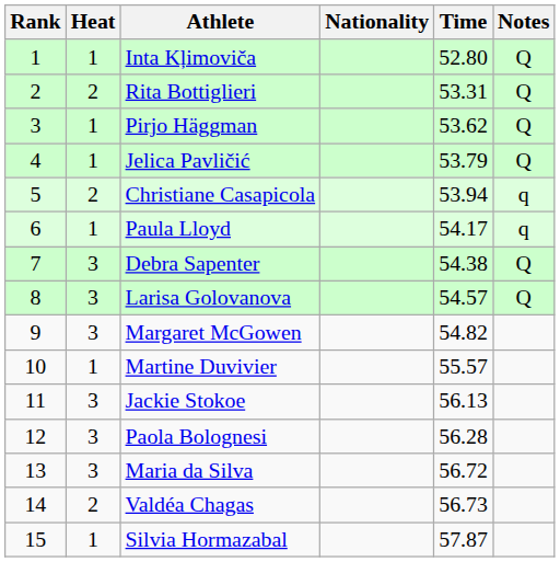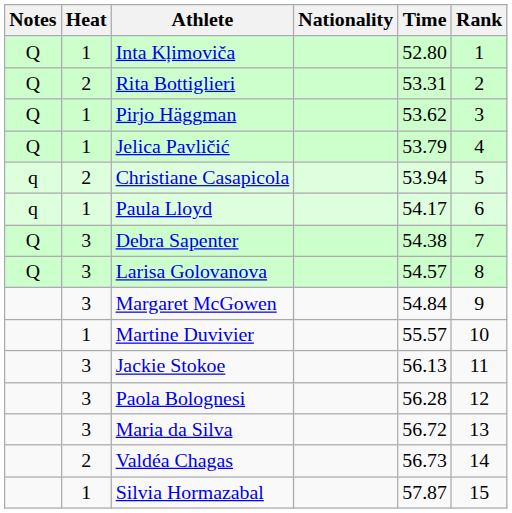columns swapped: Rank <-> Notes
Margaret McGowen | Time: 54.82 -> 54.84
